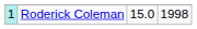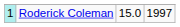Roderick Coleman | column 4: 1998 -> 1997
